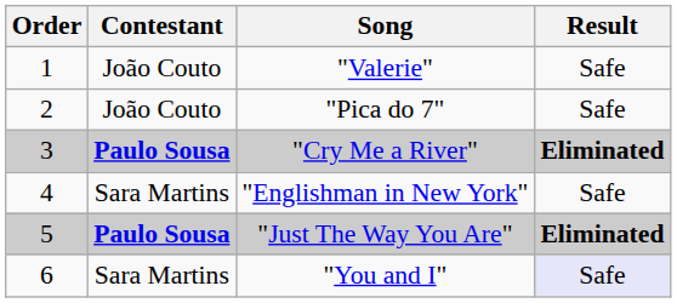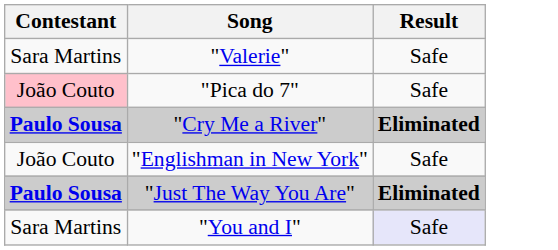- column: Order | 1 | 2 | 3 | 4 | 5 | 6
"Valerie" | Contestant: João Couto -> Sara Martins
"Pica do 7" | Contestant: no background -> pink background
"Englishman in New York" | Contestant: Sara Martins -> João Couto
